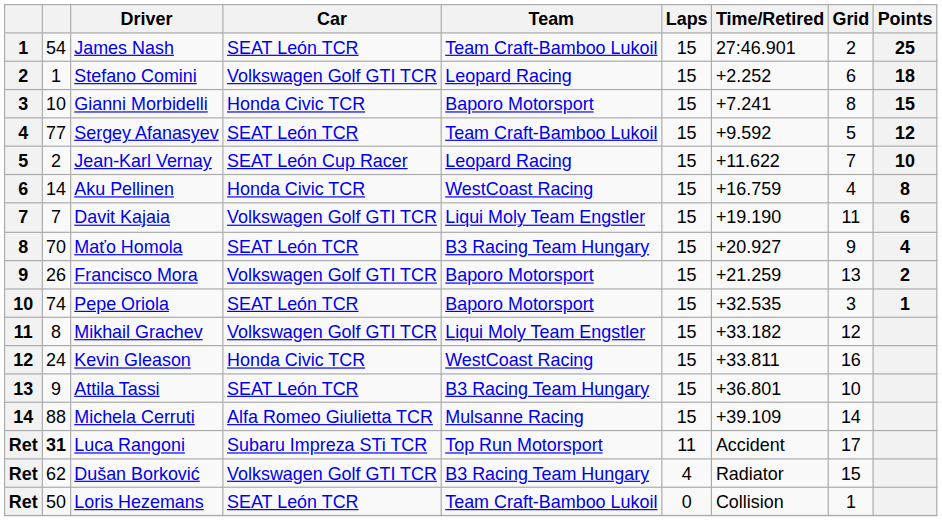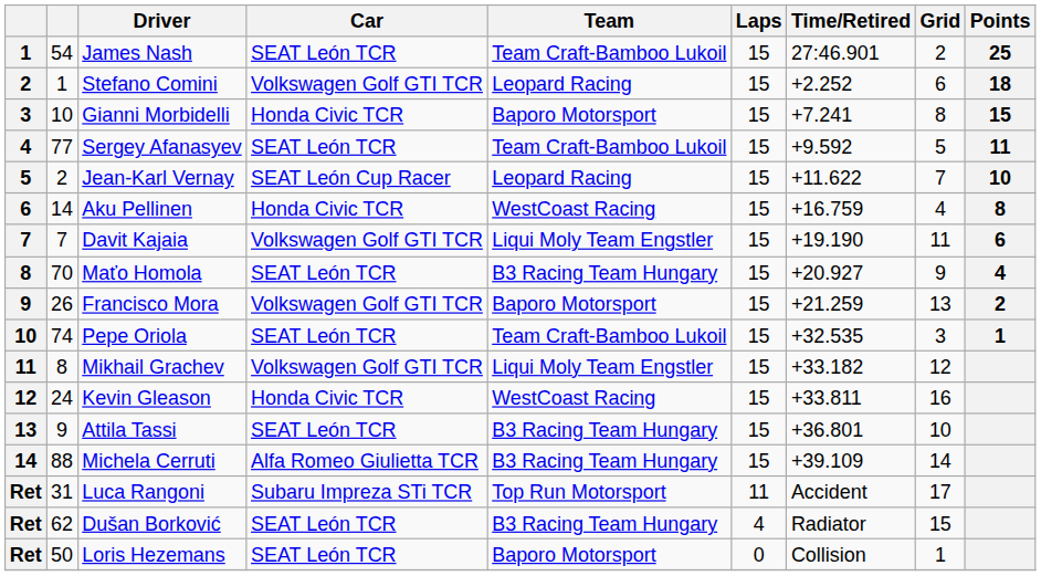Sergey Afanasyev | Points: 12 -> 11
Pepe Oriola | Team: Baporo Motorsport -> Team Craft-Bamboo Lukoil
Michela Cerruti | Team: Mulsanne Racing -> B3 Racing Team Hungary
Luca Rangoni | column 2: bold -> normal
Dušan Borković | Car: Volkswagen Golf GTI TCR -> SEAT León TCR
Loris Hezemans | Team: Team Craft-Bamboo Lukoil -> Baporo Motorsport
